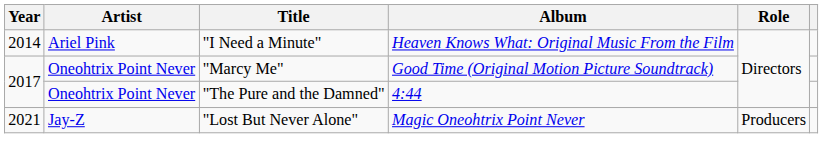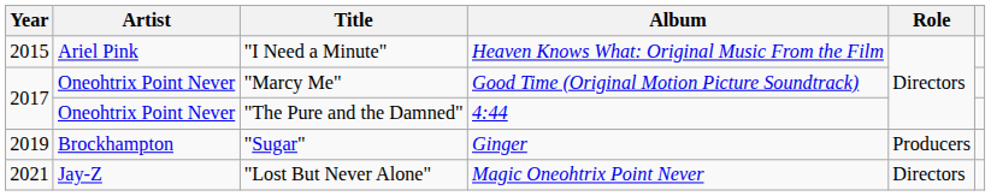"I Need a Minute" | Year: 2014 -> 2015
+ row: 2019 | Brockhampton | "Sugar" | Ginger | Producers
"Lost But Never Alone" | Role: Producers -> Directors
